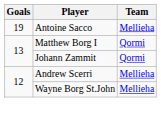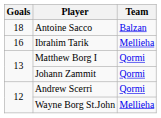Antoine Sacco | Goals: 19 -> 18
Antoine Sacco | Team: Mellieha -> Balzan
+ row: 16 | Ibrahim Tarik | Mellieha
Andrew Scerri | Team: Mellieha -> Qormi
